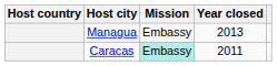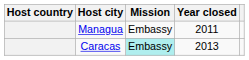Managua | Year closed: 2013 -> 2011
Caracas | Year closed: 2011 -> 2013
